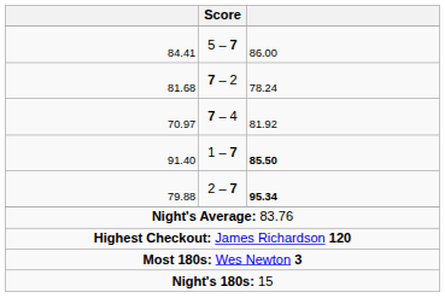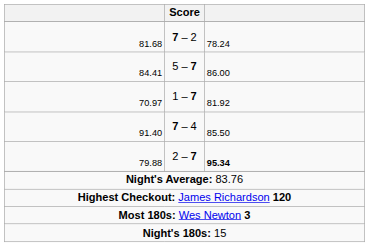rows swapped: 81.68 <-> 84.41
70.97 | Score: 7 – 4 -> 1 – 7
91.40 | Score: 1 – 7 -> 7 – 4
91.40 | column 3: bold -> normal
